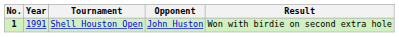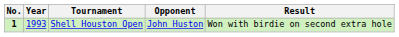Shell Houston Open | Year: 1991 -> 1993
